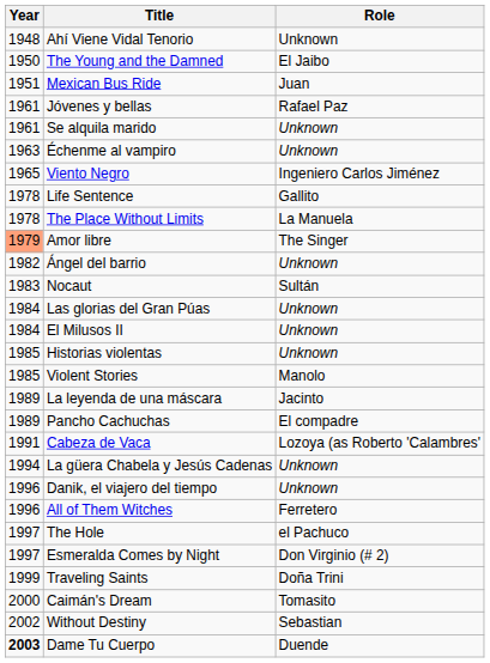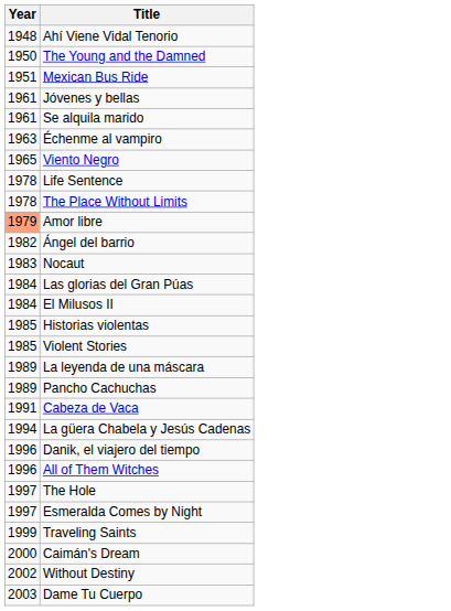- column: Role | Unknown | El Jaibo | Juan | Rafael Paz | Unknown | Unknown | Ingeniero Carlos Jiménez | Gallito | La Manuela | The Singer | Unknown | Sultán | Unknown | Unknown | Unknown | Manolo | Jacinto | El compadre | Lozoya (as Roberto 'Calambres' | Unknown | Unknown | Ferretero | el Pachuco | Don Virginio (# 2) | Doña Trini | Tomasito | Sebastian | Duende
Dame Tu Cuerpo | Year: bold -> normal
